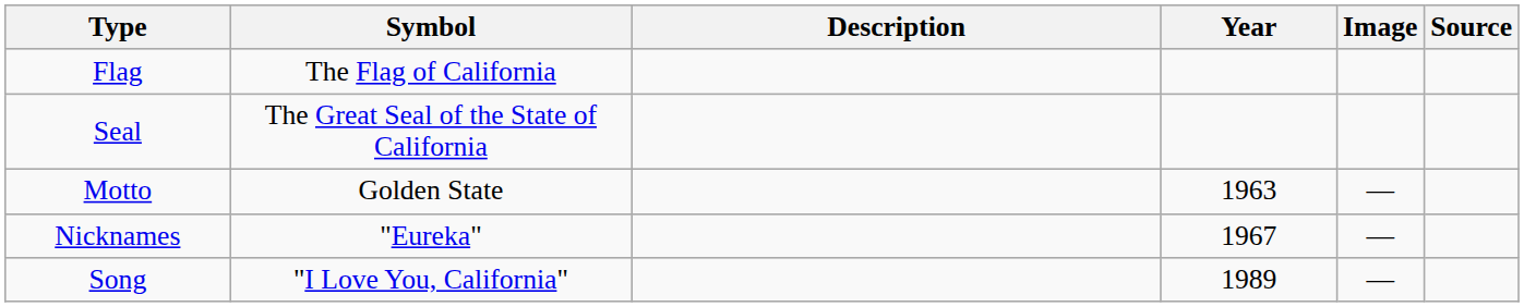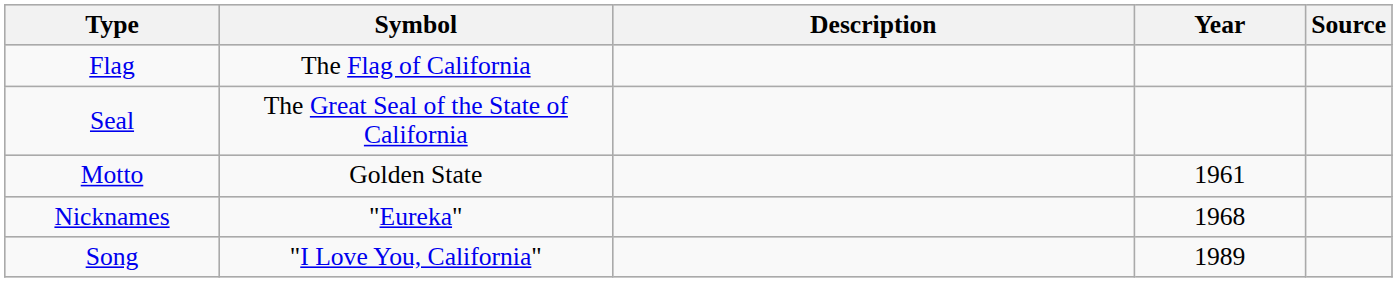- column: Image | — | — | —
Motto | Year: 1963 -> 1961
Nicknames | Year: 1967 -> 1968
